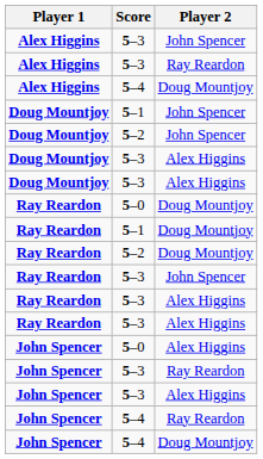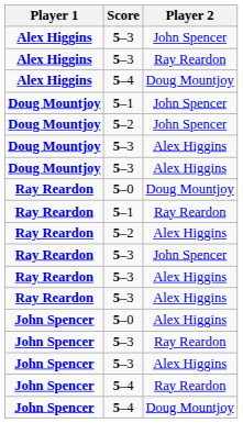Ray Reardon / 5–1 | Player 2: Doug Mountjoy -> Ray Reardon
Ray Reardon / 5–2 | Player 2: Doug Mountjoy -> Alex Higgins
